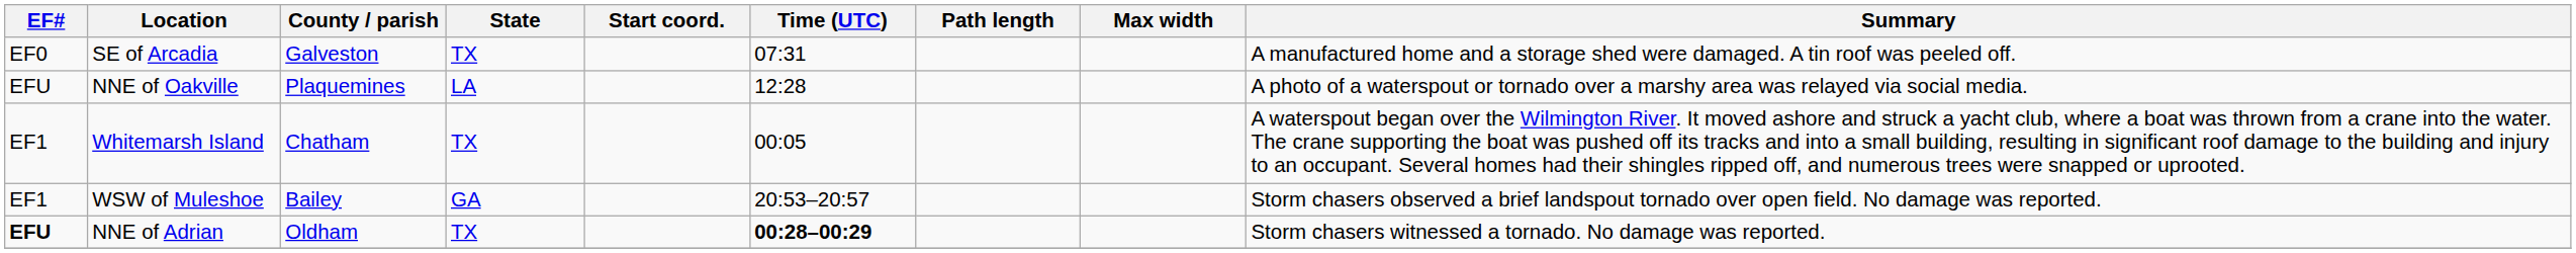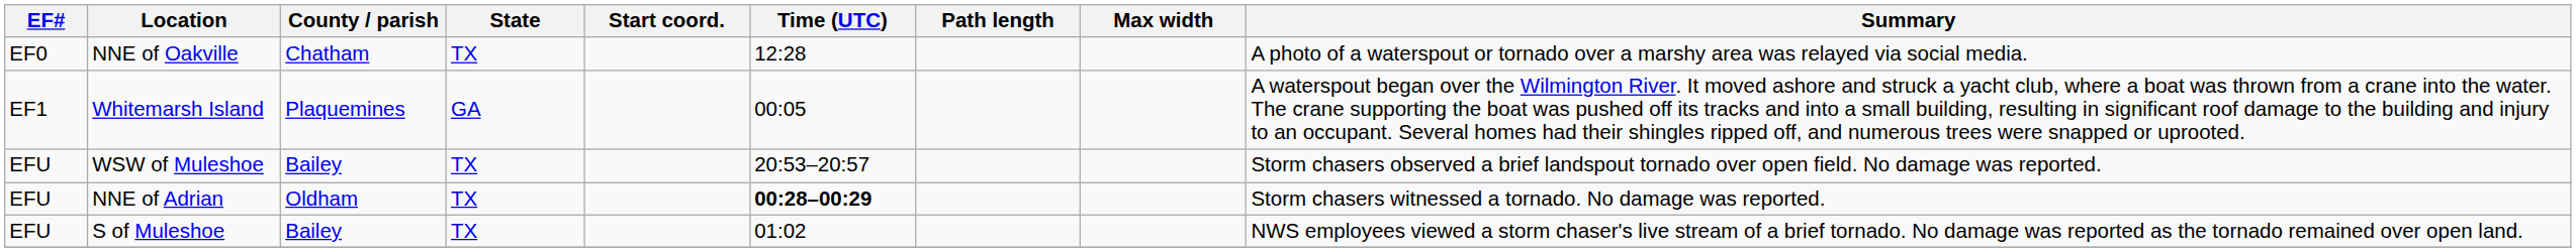- row: EF0 | SE of Arcadia | Galveston | TX | 07:31 | A manufactured home and a storage shed were damaged. A tin roof was peeled off.
NNE of Oakville | EF#: EFU -> EF0
NNE of Oakville | County / parish: Plaquemines -> Chatham
NNE of Oakville | State: LA -> TX
Whitemarsh Island | County / parish: Chatham -> Plaquemines
Whitemarsh Island | State: TX -> GA
WSW of Muleshoe | EF#: EF1 -> EFU
WSW of Muleshoe | State: GA -> TX
NNE of Adrian | EF#: bold -> normal
+ row: EFU | S of Muleshoe | Bailey | TX | 01:02 | NWS employees viewed a storm chaser's live stream of a brief tornado. No damage was reported as the tornado remained over open land.
